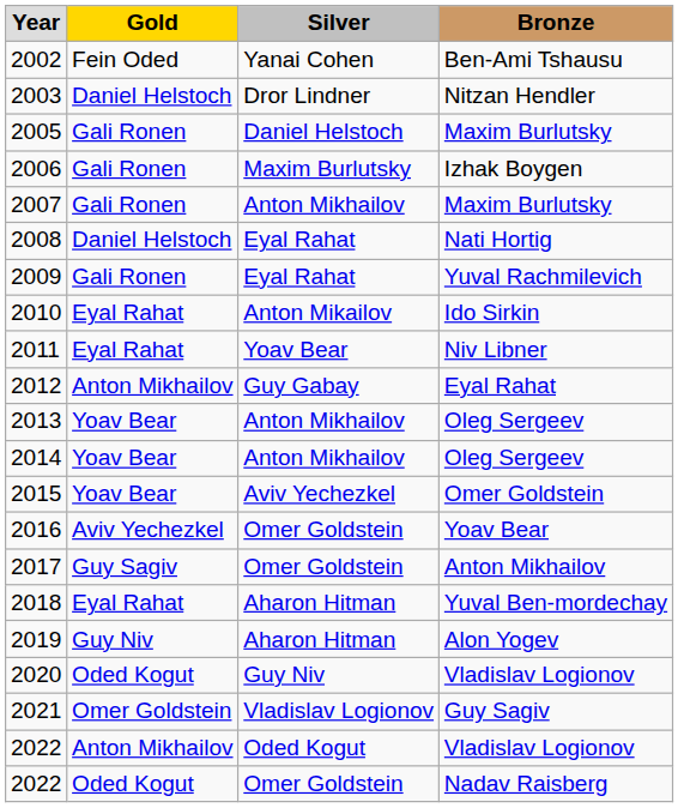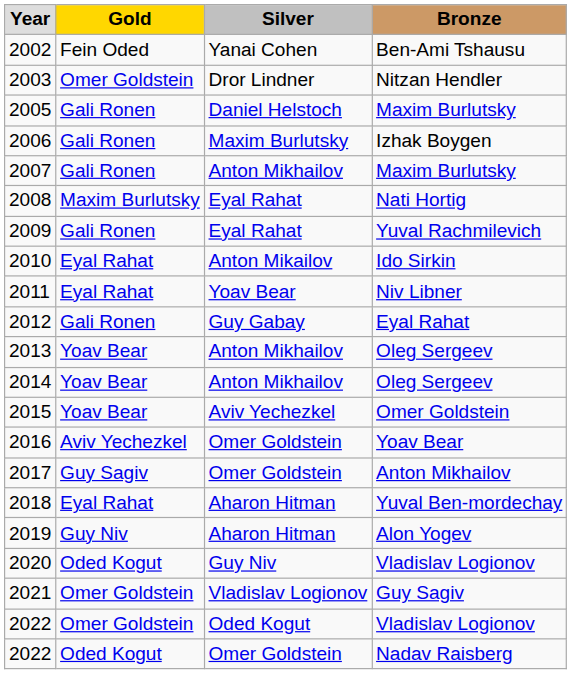2003 | Gold: Daniel Helstoch -> Omer Goldstein
2008 | Gold: Daniel Helstoch -> Maxim Burlutsky
2012 | Gold: Anton Mikhailov -> Gali Ronen
2022 / Vladislav Logionov | Gold: Anton Mikhailov -> Omer Goldstein
